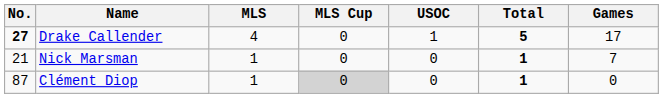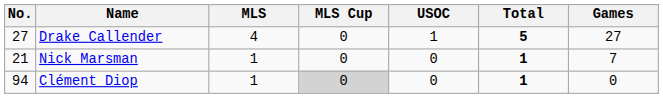Drake Callender | No.: bold -> normal
Drake Callender | Games: 17 -> 27
Clément Diop | No.: 87 -> 94
